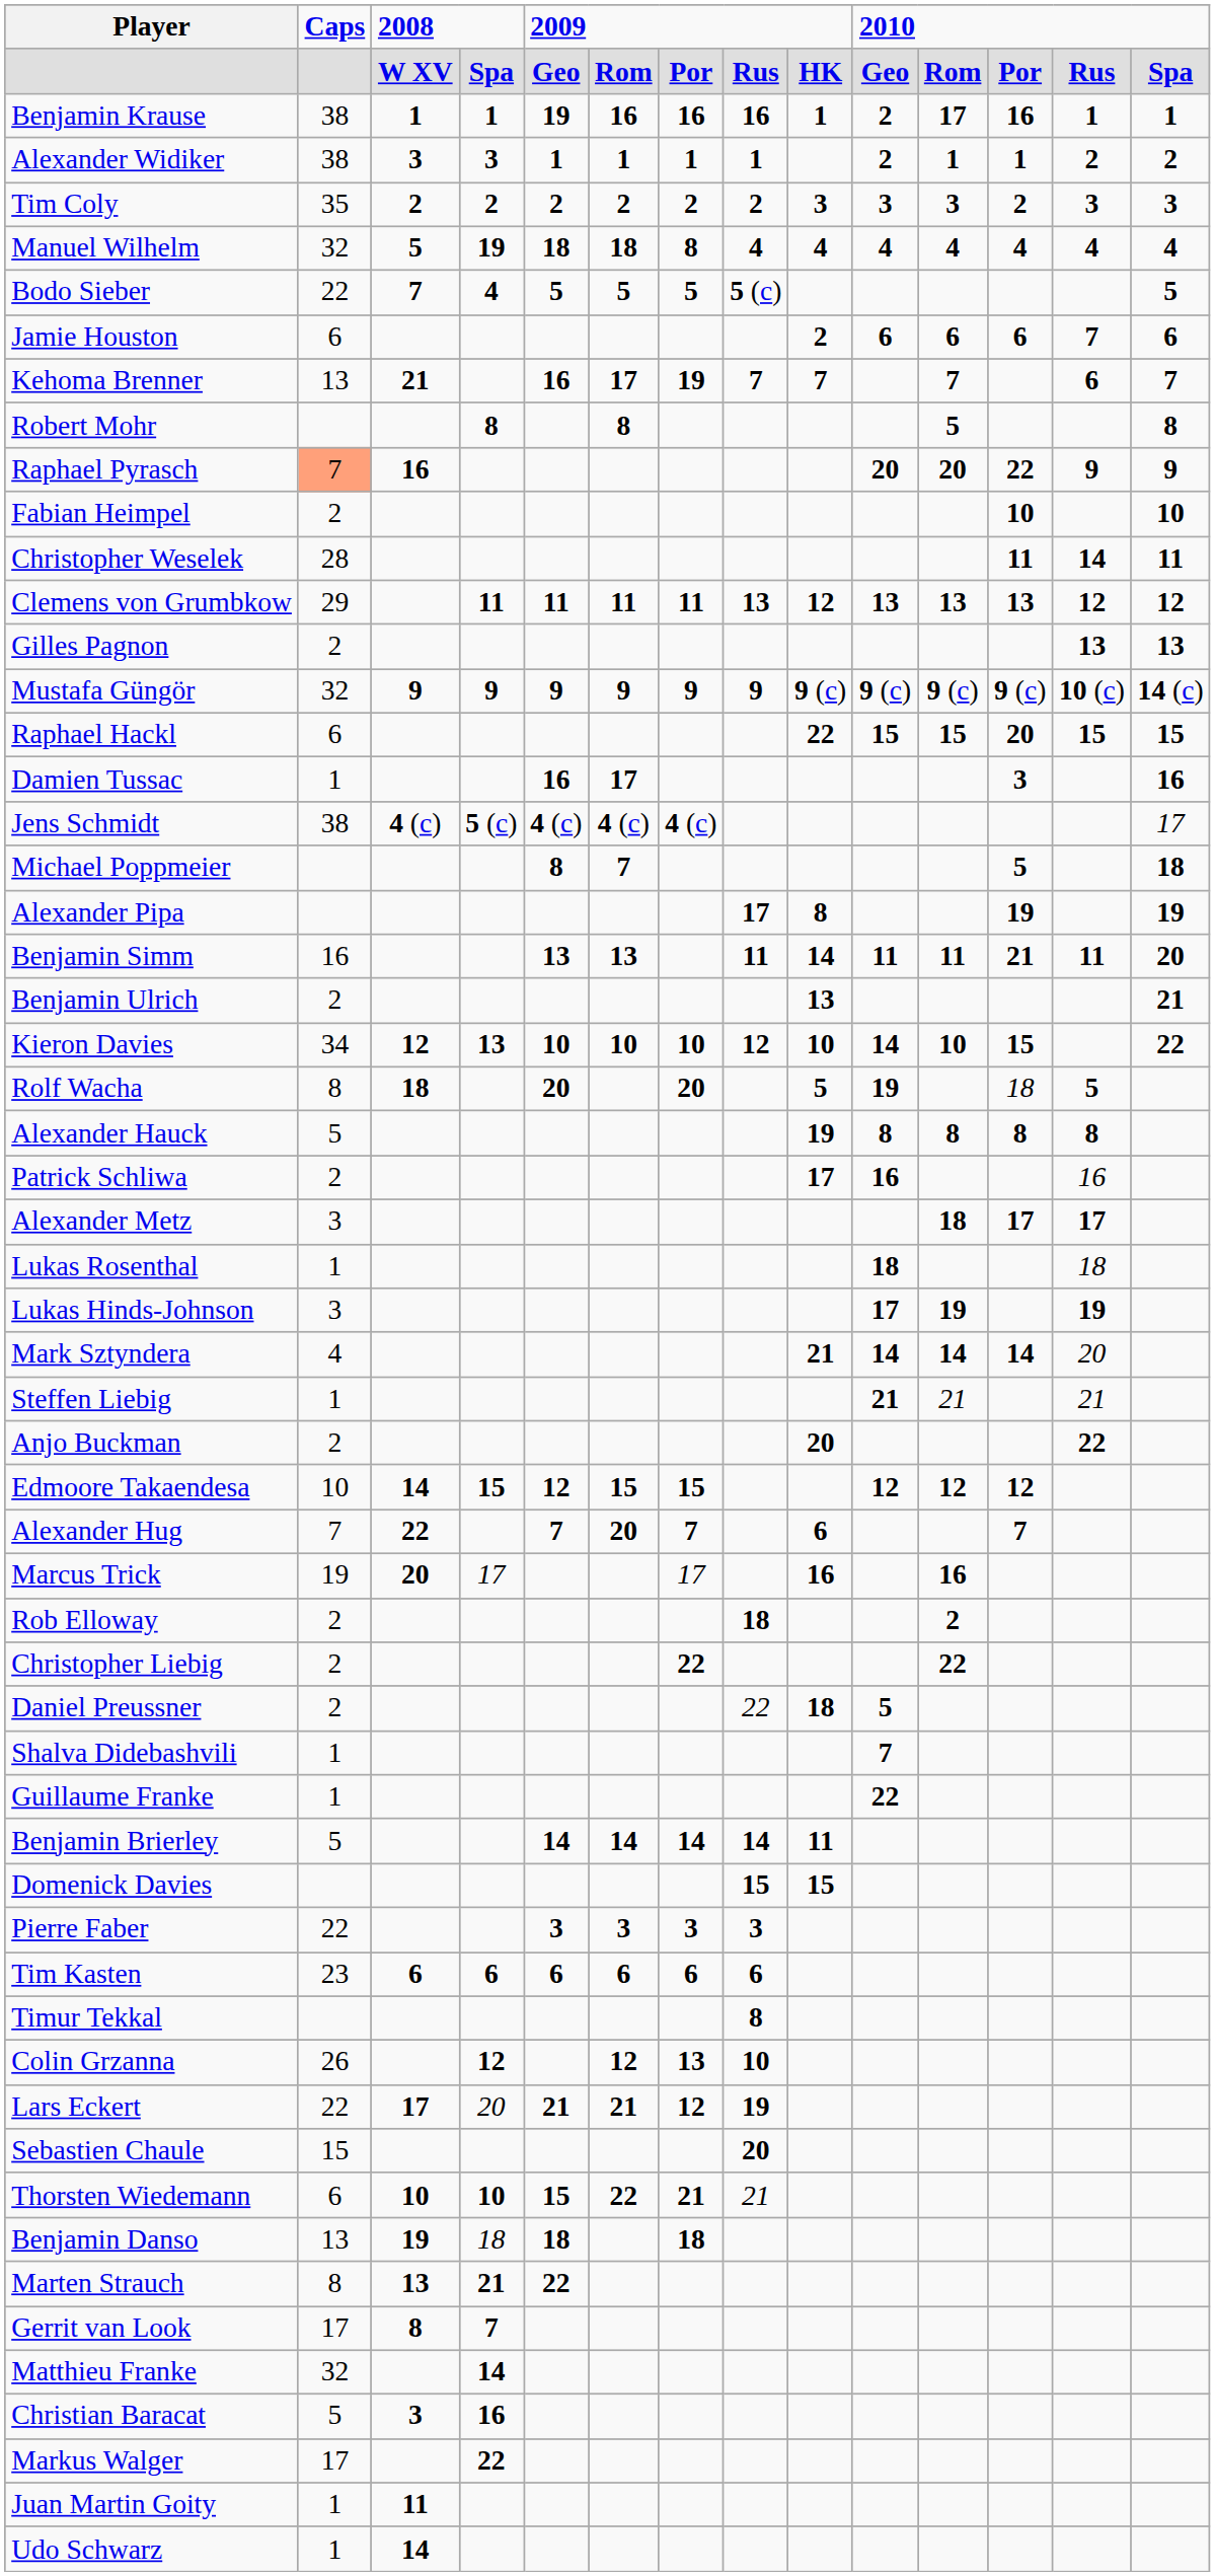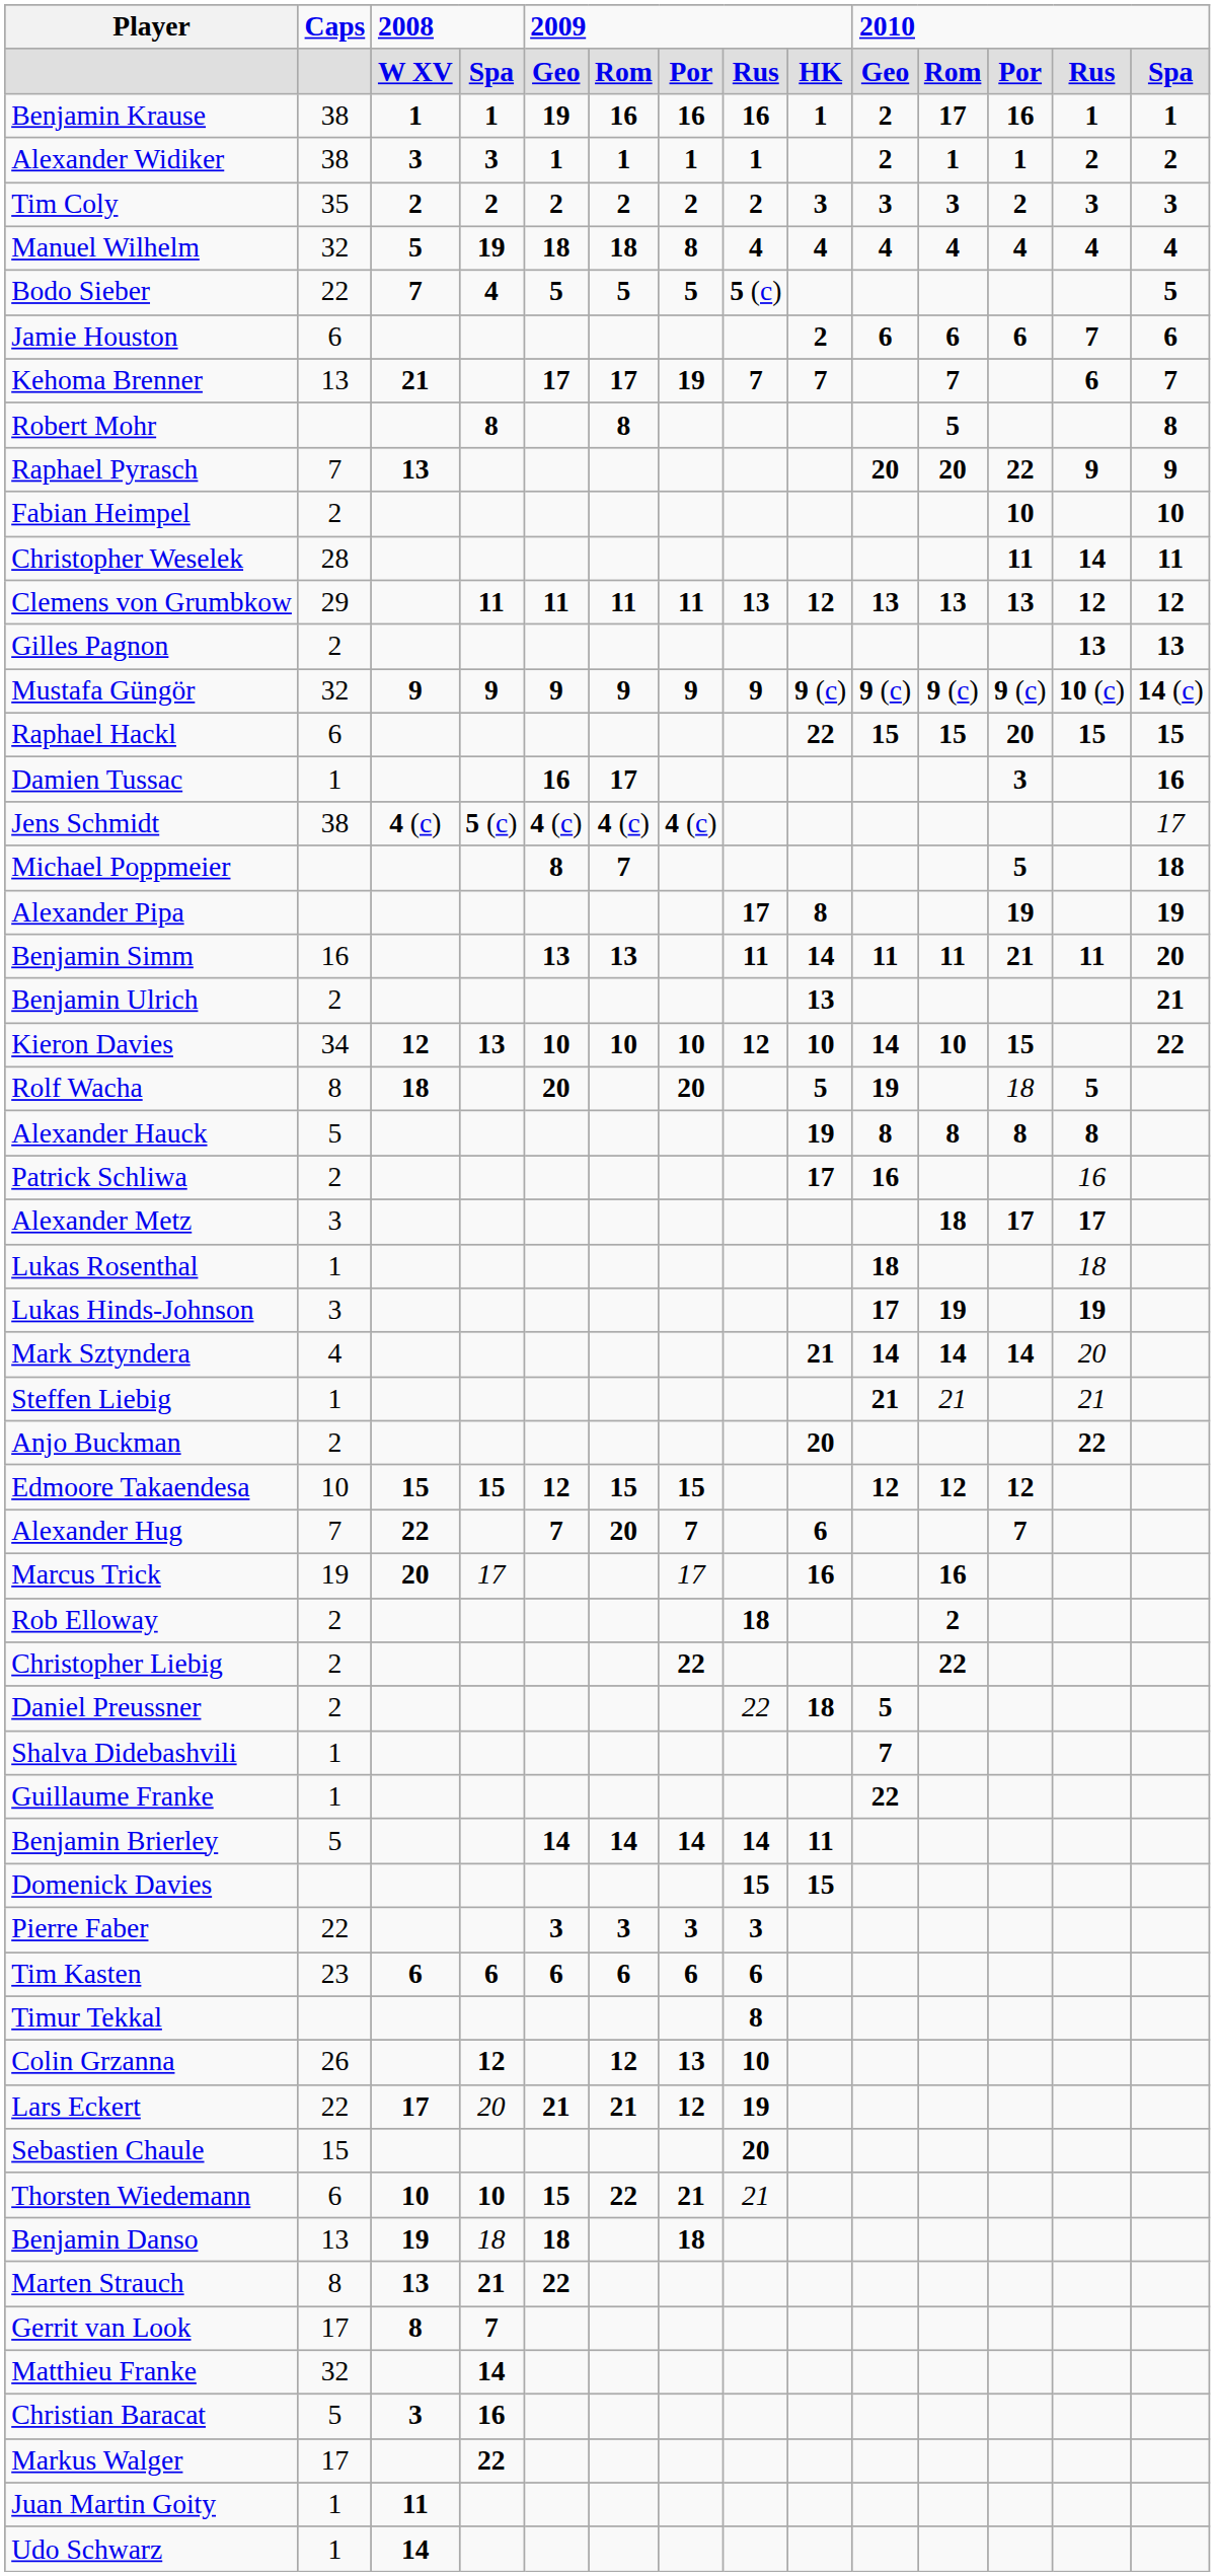Kehoma Brenner | column 5: 16 -> 17
Raphael Pyrasch | Caps: lightsalmon background -> no background
Raphael Pyrasch | column 3: 16 -> 13
Edmoore Takaendesa | column 3: 14 -> 15
